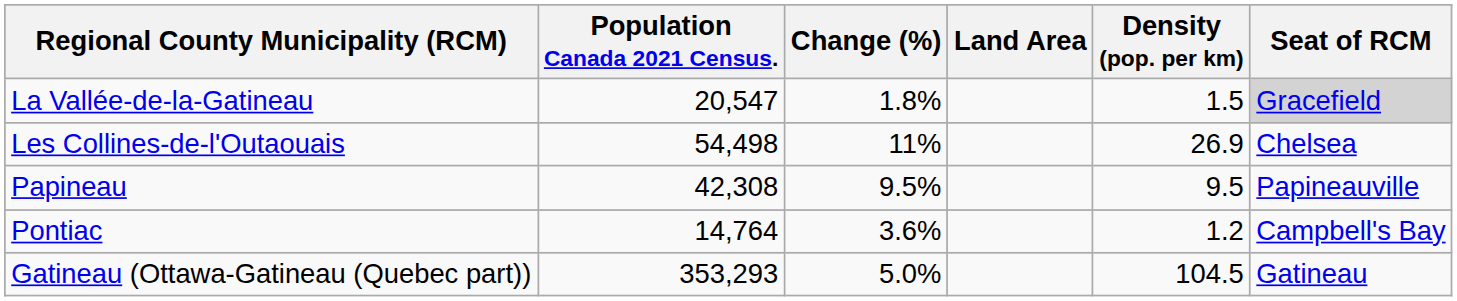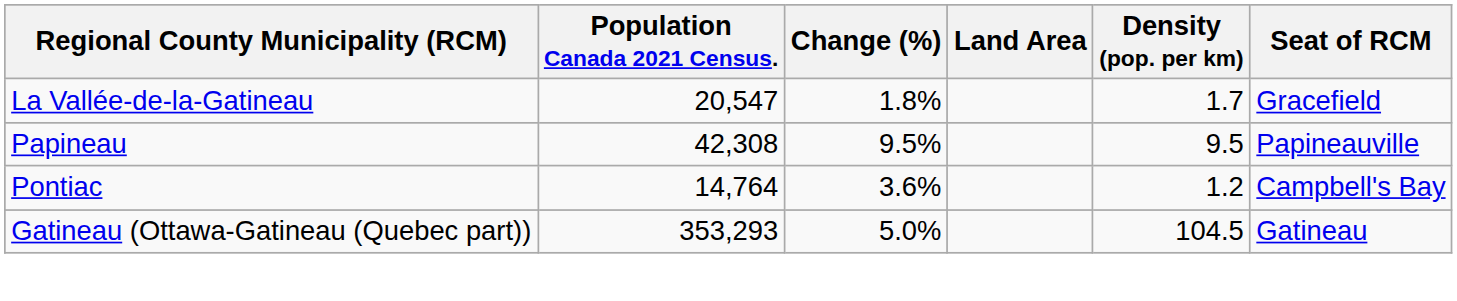La Vallée-de-la-Gatineau | Density (pop. per km): 1.5 -> 1.7
La Vallée-de-la-Gatineau | Seat of RCM: lightgrey background -> no background
- row: Les Collines-de-l'Outaouais | 54,498 | 11% | 26.9 | Chelsea
